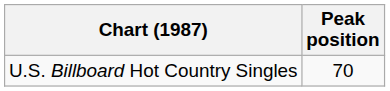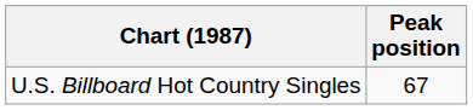U.S. Billboard Hot Country Singles | Peak position: 70 -> 67
